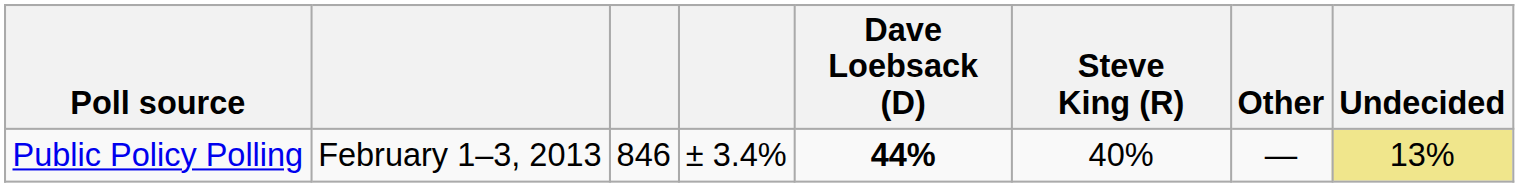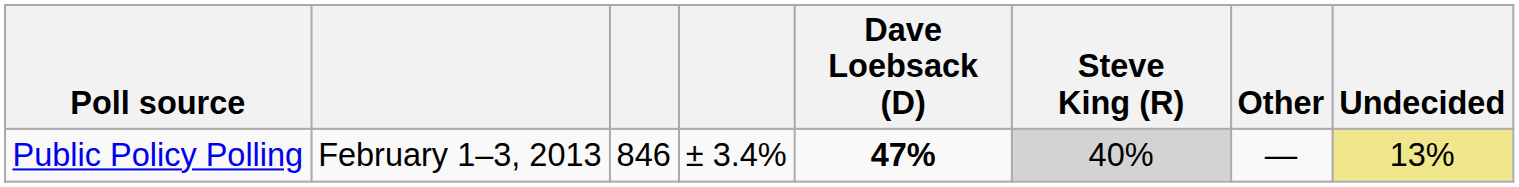Public Policy Polling | Dave Loebsack (D): 44% -> 47%
Public Policy Polling | Steve King (R): no background -> lightgrey background
